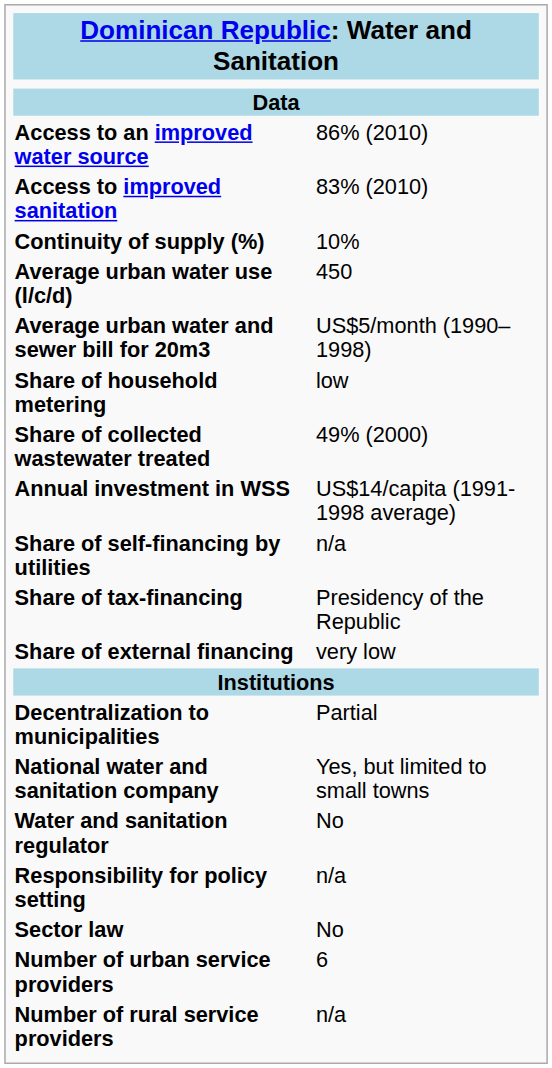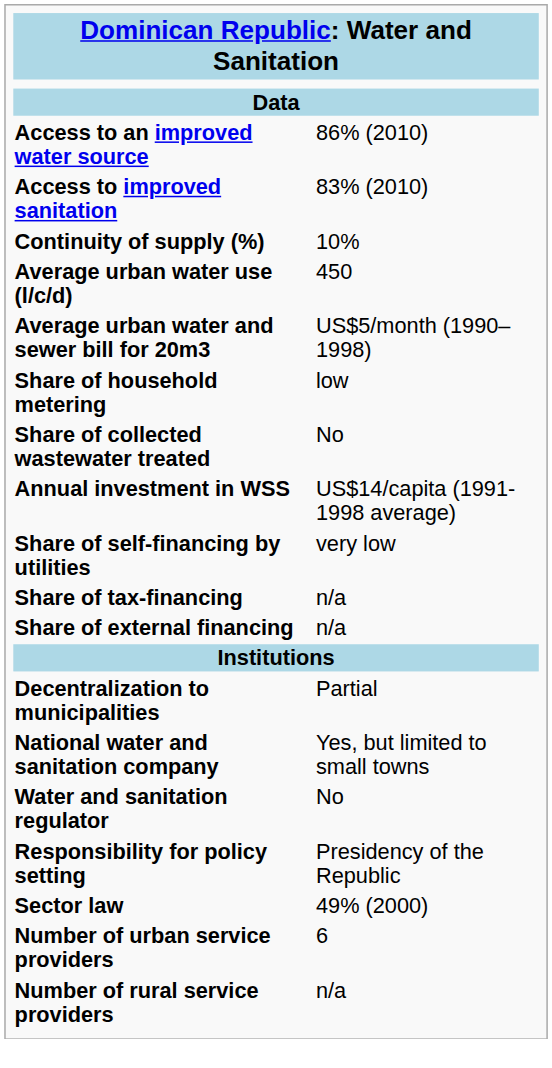Share of collected wastewater treated | column 2: 49% (2000) -> No
Share of self-financing by utilities | column 2: n/a -> very low
Share of tax-financing | column 2: Presidency of the Republic -> n/a
Share of external financing | column 2: very low -> n/a
Responsibility for policy setting | column 2: n/a -> Presidency of the Republic
Sector law | column 2: No -> 49% (2000)
